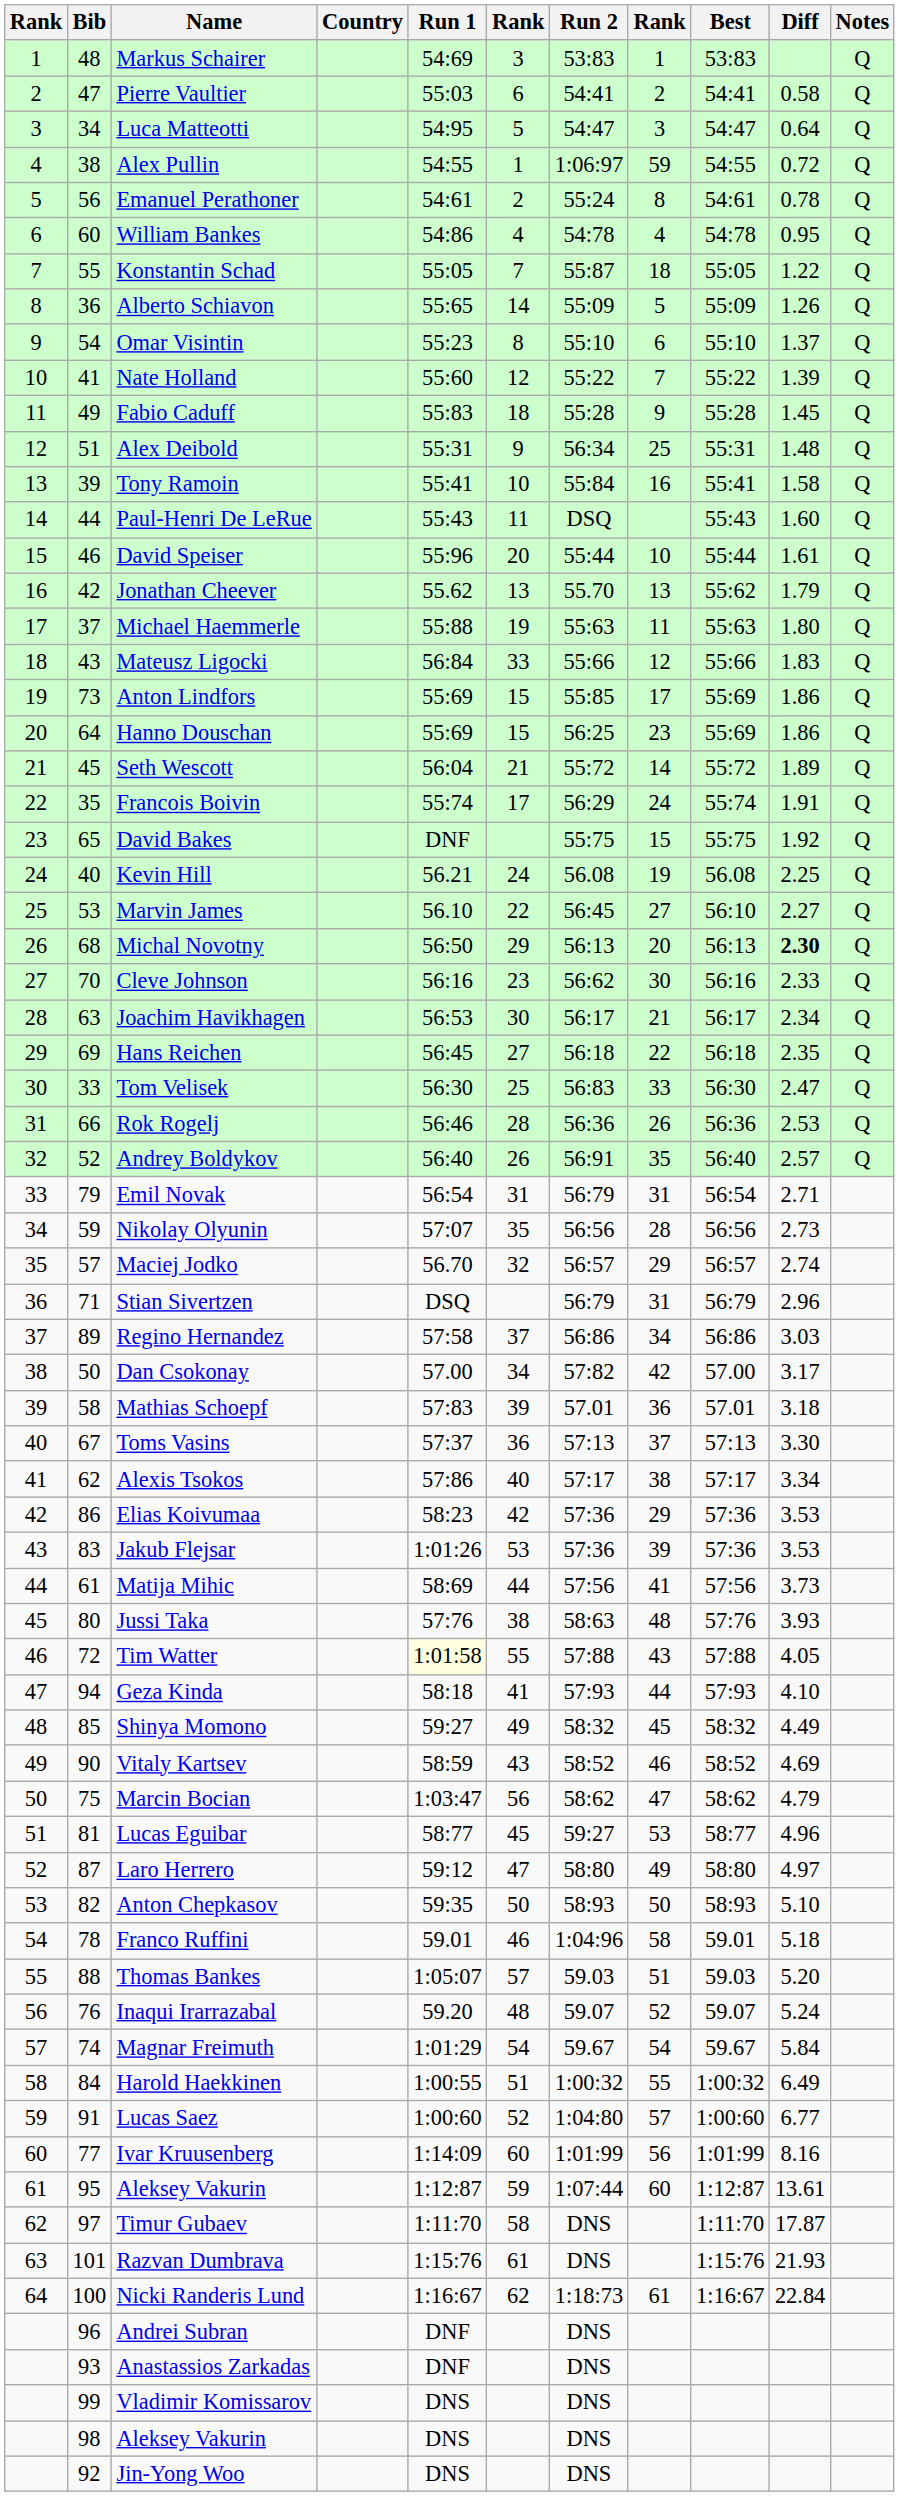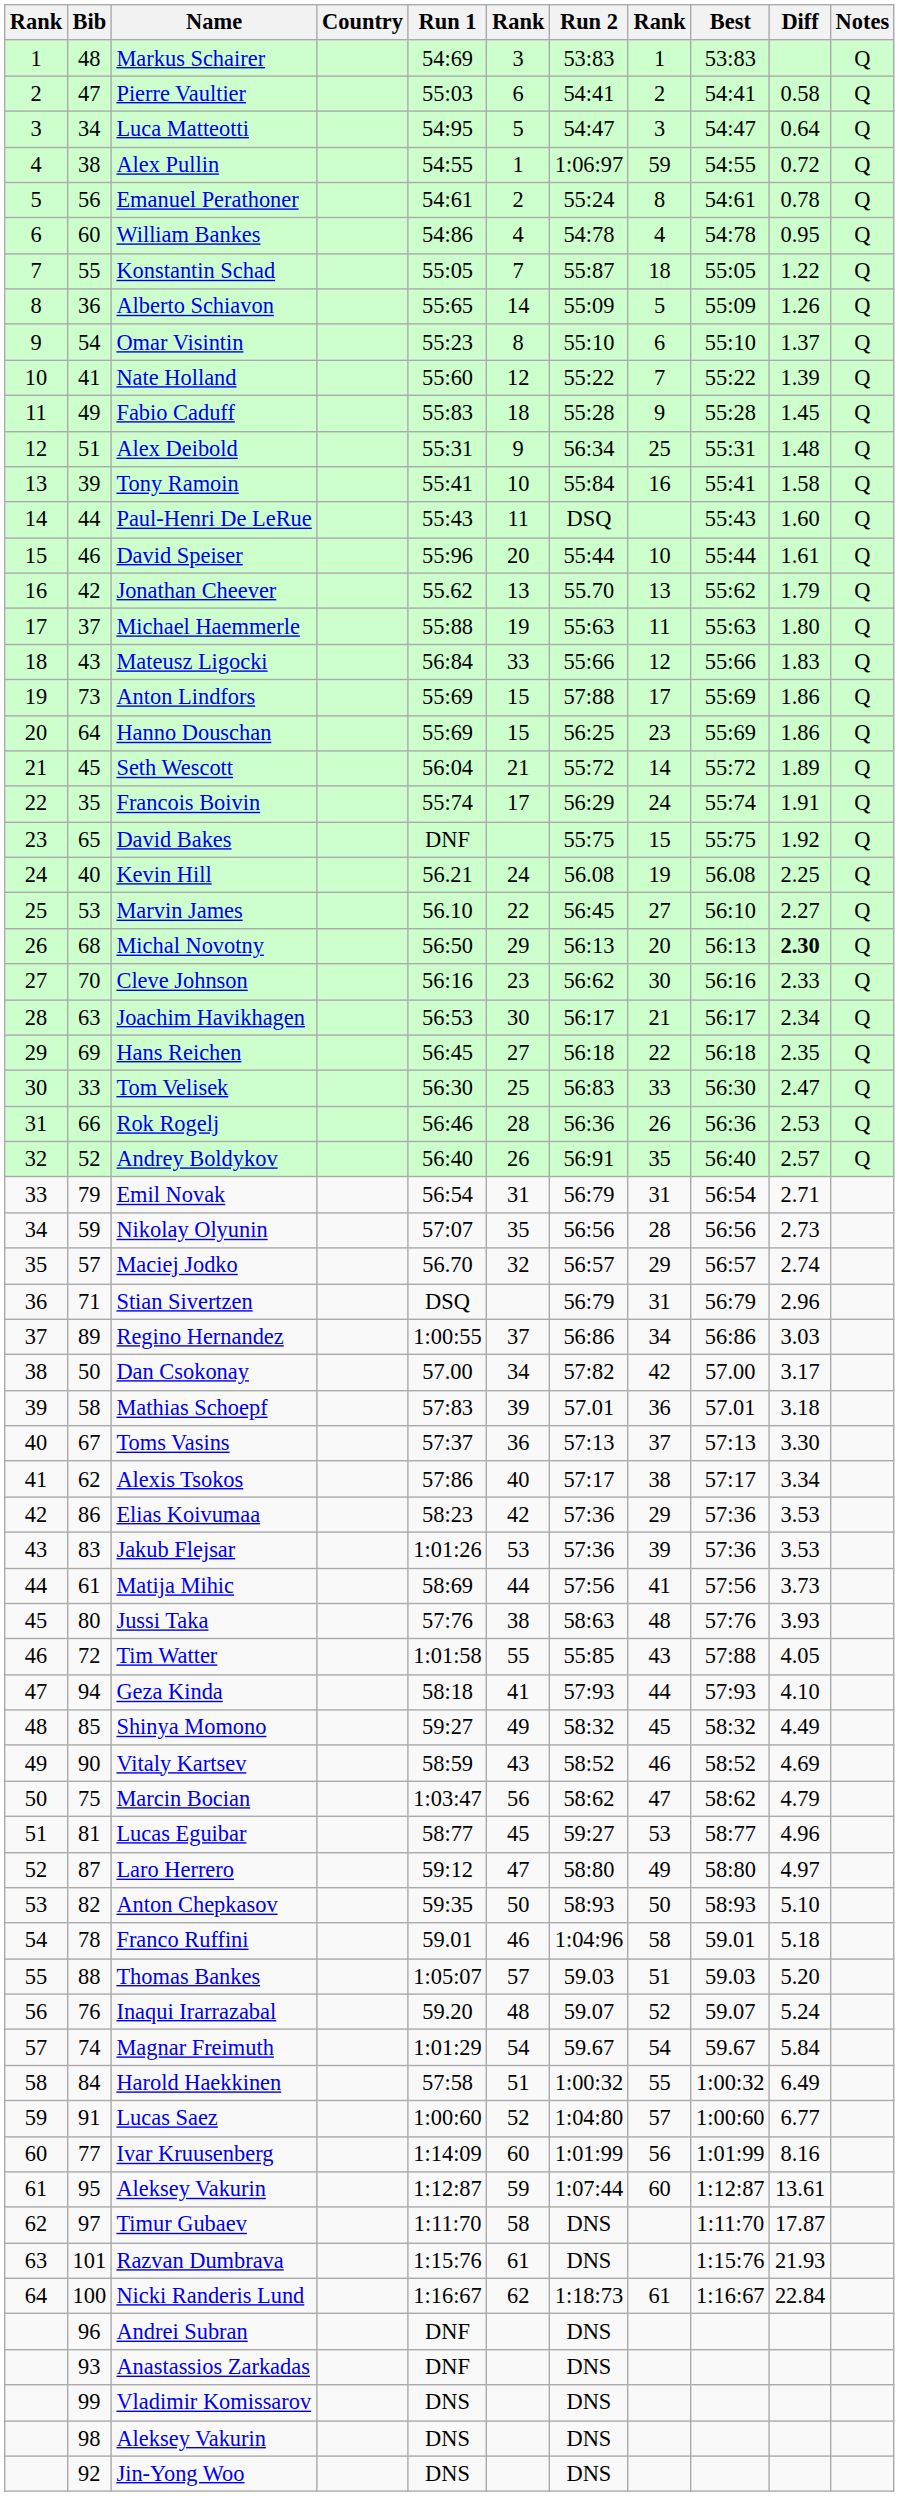Anton Lindfors | Run 2: 55:85 -> 57:88
Regino Hernandez | Run 1: 57:58 -> 1:00:55
Tim Watter | Run 1: lightyellow background -> no background
Tim Watter | Run 2: 57:88 -> 55:85
Harold Haekkinen | Run 1: 1:00:55 -> 57:58
